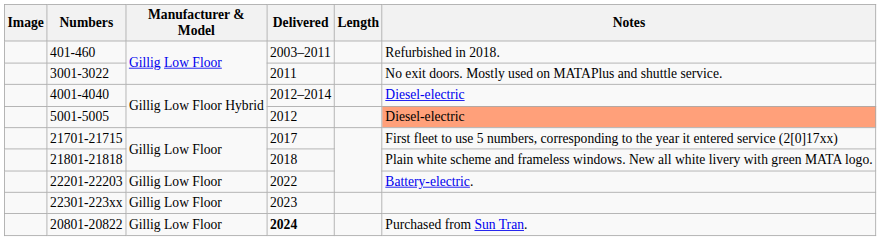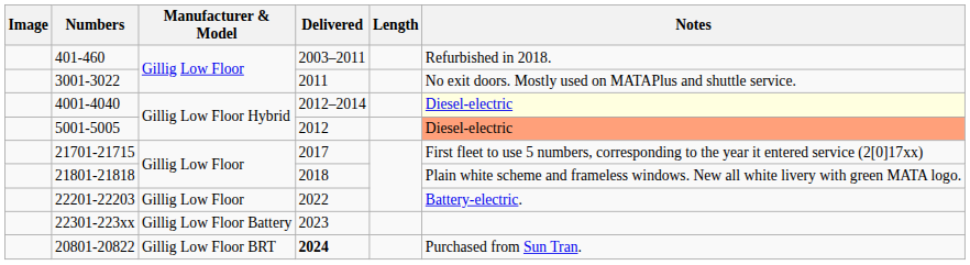4001-4040 | Notes: no background -> lightyellow background
22301-223xx | Manufacturer & Model: Gillig Low Floor -> Gillig Low Floor Battery
20801-20822 | Manufacturer & Model: Gillig Low Floor -> Gillig Low Floor BRT
